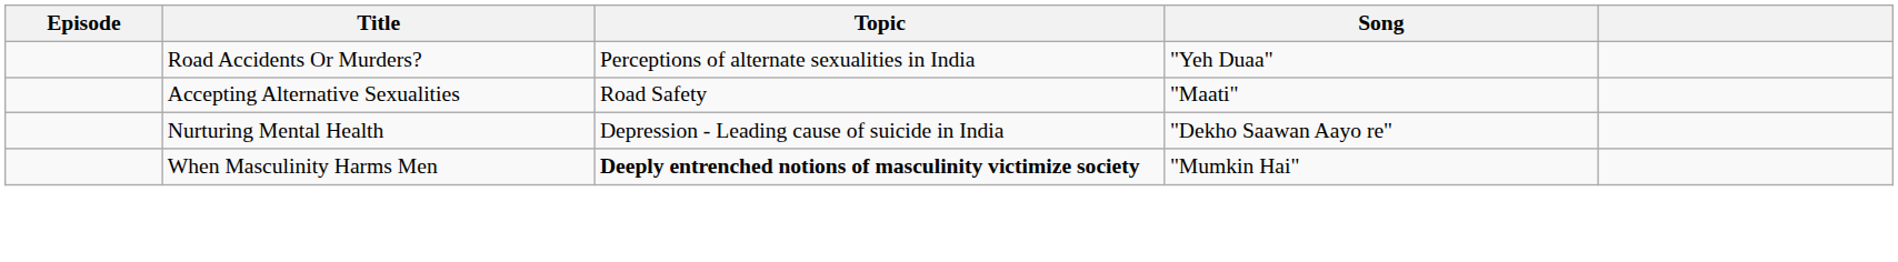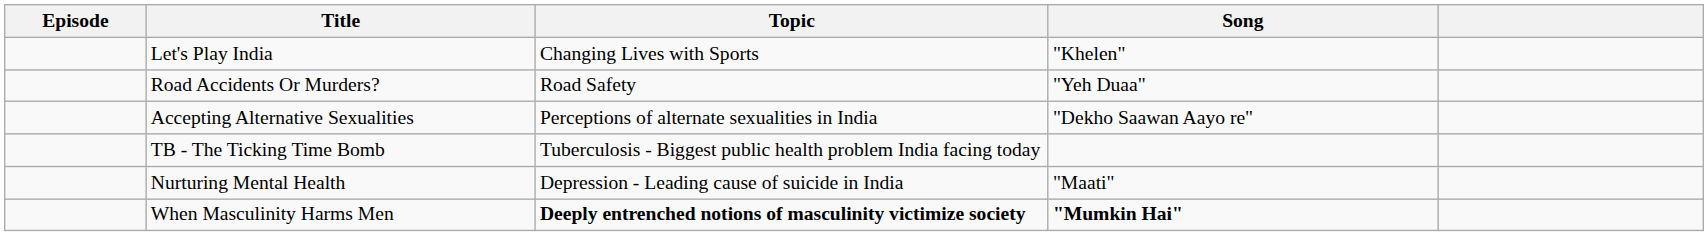+ row: Let's Play India | Changing Lives with Sports | "Khelen"
Road Accidents Or Murders? | Topic: Perceptions of alternate sexualities in India -> Road Safety
Accepting Alternative Sexualities | Topic: Road Safety -> Perceptions of alternate sexualities in India
Accepting Alternative Sexualities | Song: "Maati" -> "Dekho Saawan Aayo re"
+ row: TB - The Ticking Time Bomb | Tuberculosis - Biggest public health problem India facing today
Nurturing Mental Health | Song: "Dekho Saawan Aayo re" -> "Maati"
When Masculinity Harms Men | Song: normal -> bold
